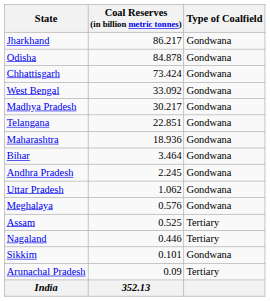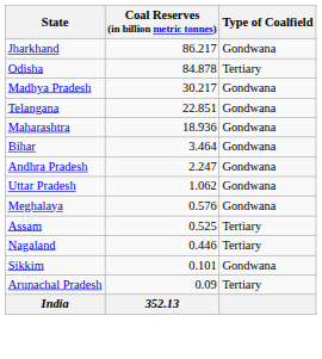Odisha | Type of Coalfield: Gondwana -> Tertiary
- row: Chhattisgarh | 73.424 | Gondwana
- row: West Bengal | 33.092 | Gondwana
Andhra Pradesh | Coal Reserves (in billion metric tonnes): 2.245 -> 2.247
